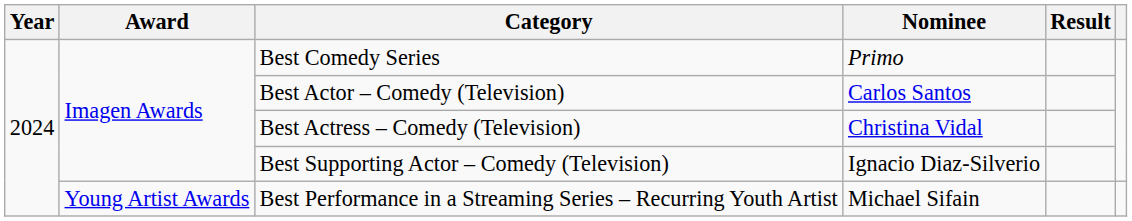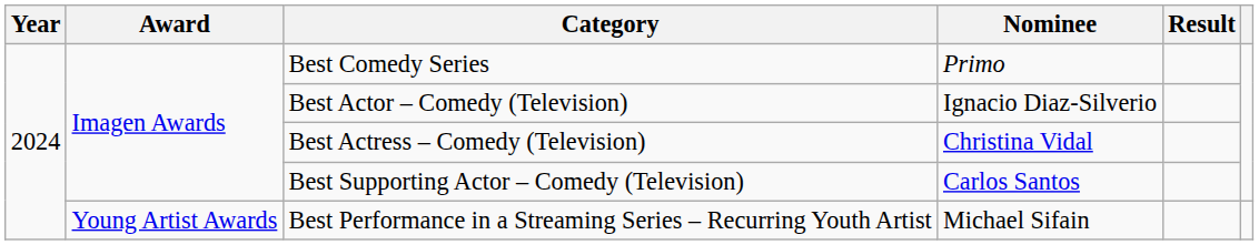Best Actor – Comedy (Television) | Nominee: Carlos Santos -> Ignacio Diaz-Silverio
Best Supporting Actor – Comedy (Television) | Nominee: Ignacio Diaz-Silverio -> Carlos Santos
